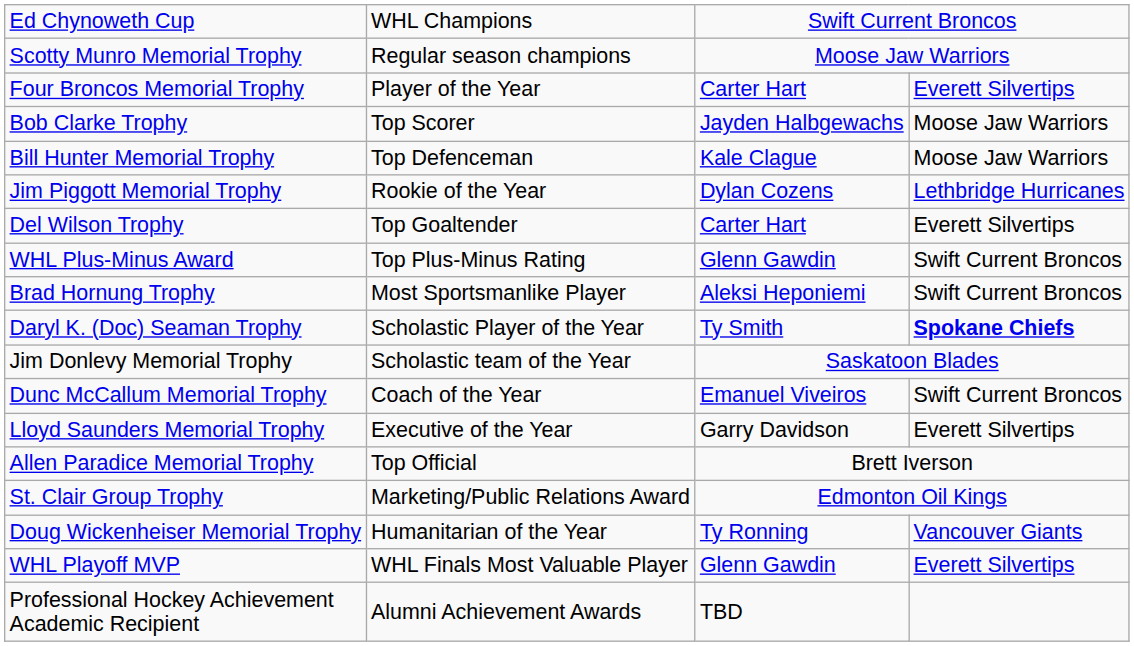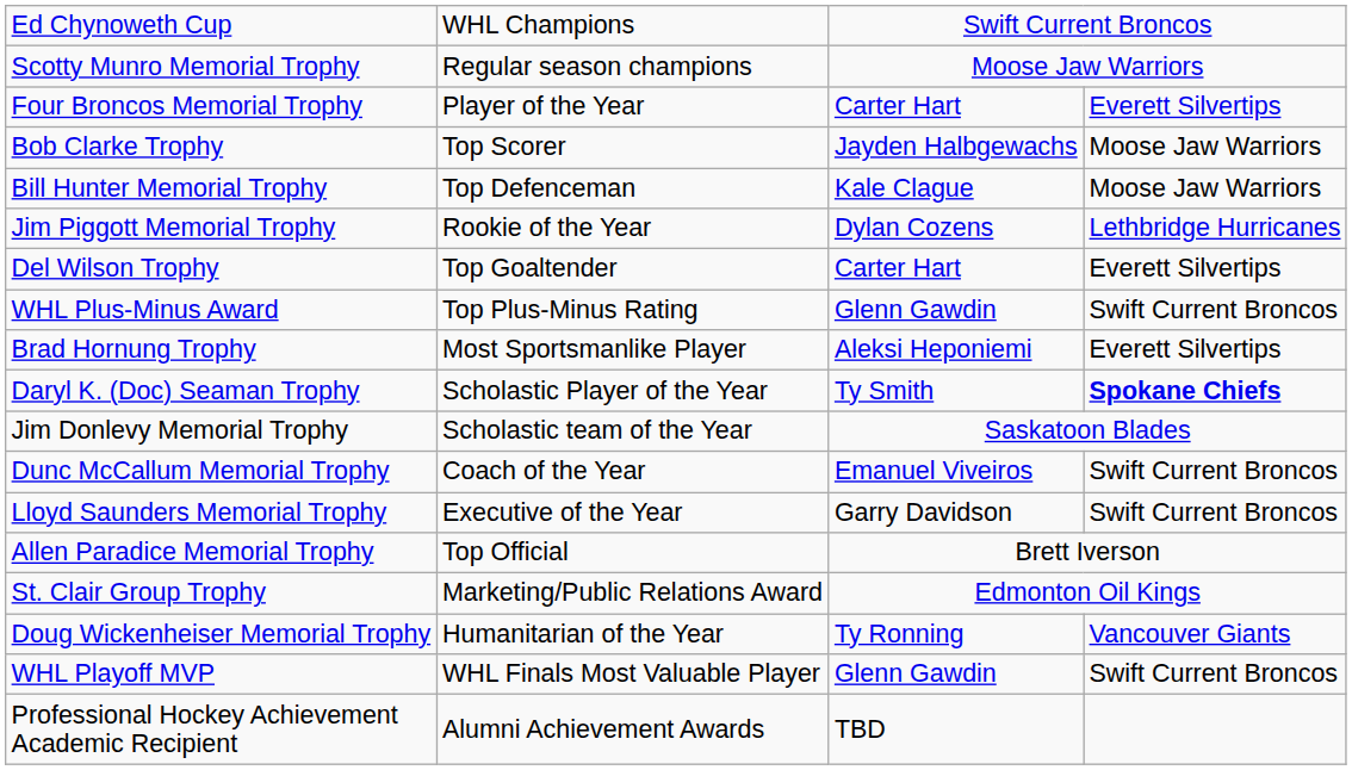Brad Hornung Trophy | column 4: Swift Current Broncos -> Everett Silvertips
Lloyd Saunders Memorial Trophy | column 4: Everett Silvertips -> Swift Current Broncos
WHL Playoff MVP | column 4: Everett Silvertips -> Swift Current Broncos
